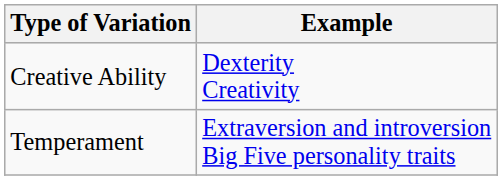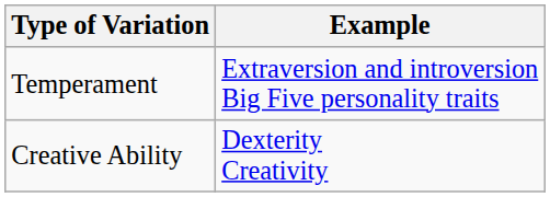rows swapped: Temperament <-> Creative Ability
